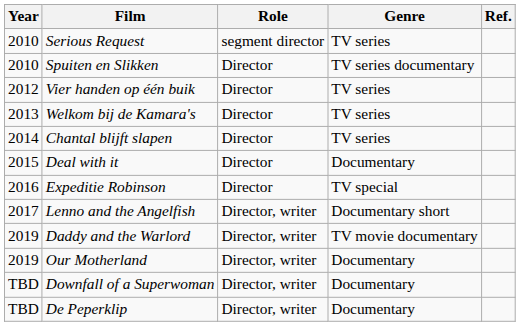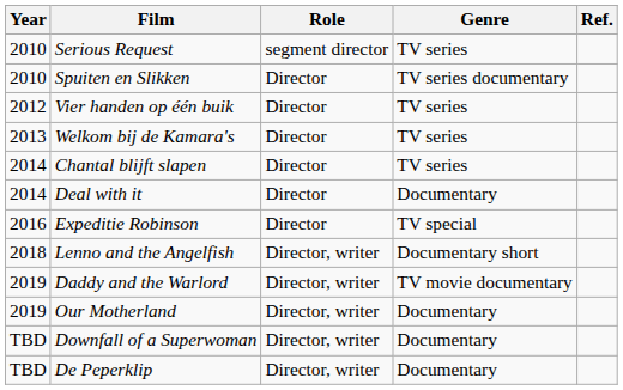Deal with it | Year: 2015 -> 2014
Lenno and the Angelfish | Year: 2017 -> 2018
